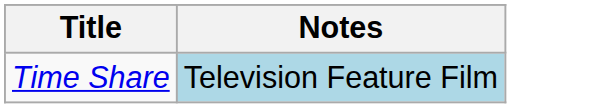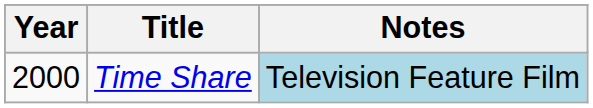+ column: Year | 2000
